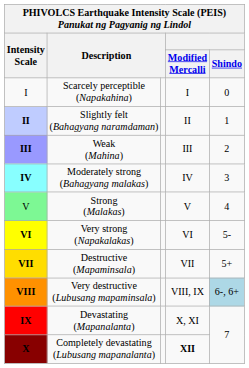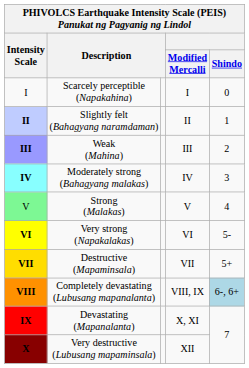VIII | column 2: Very destructive (Lubusang mapaminsala) -> Completely devastating (Lubusang mapanalanta)
X | column 2: Completely devastating (Lubusang mapanalanta) -> Very destructive (Lubusang mapaminsala)
X | Modified Mercalli: bold -> normal
